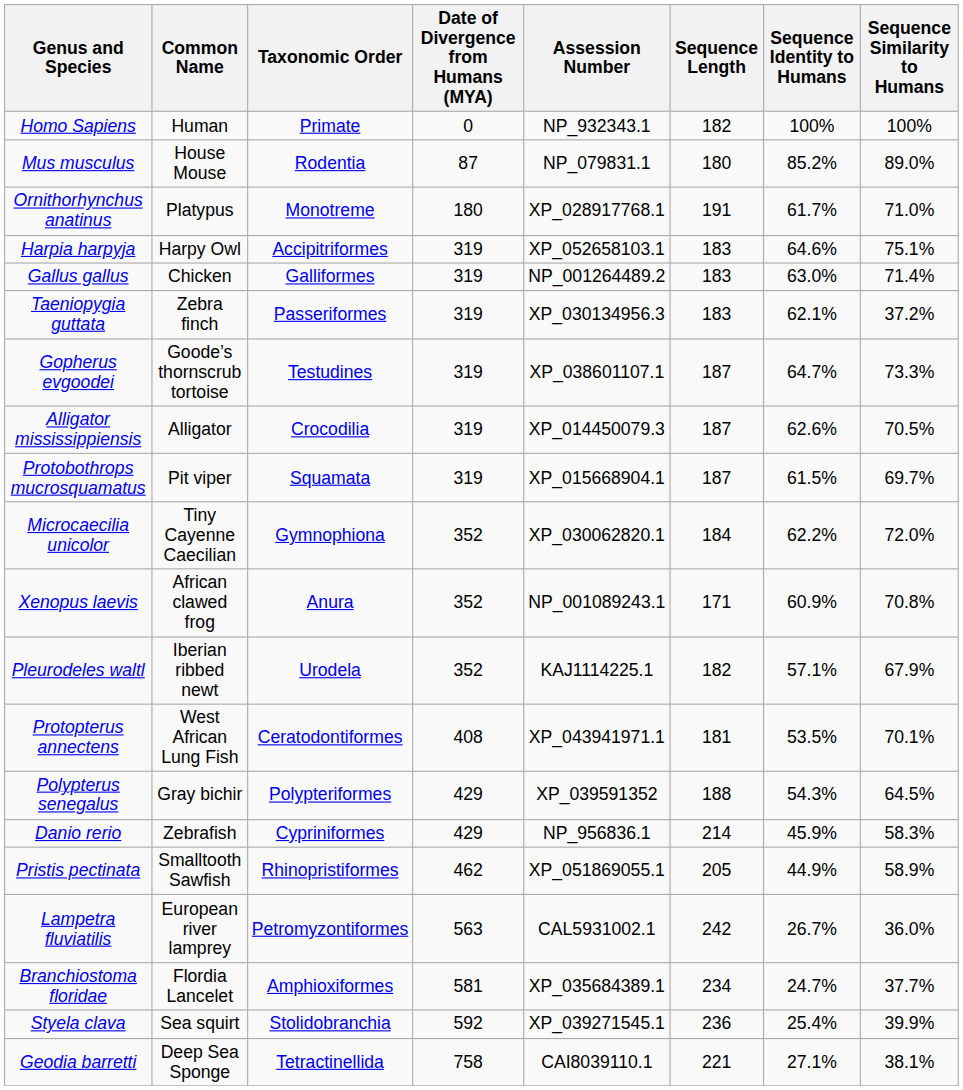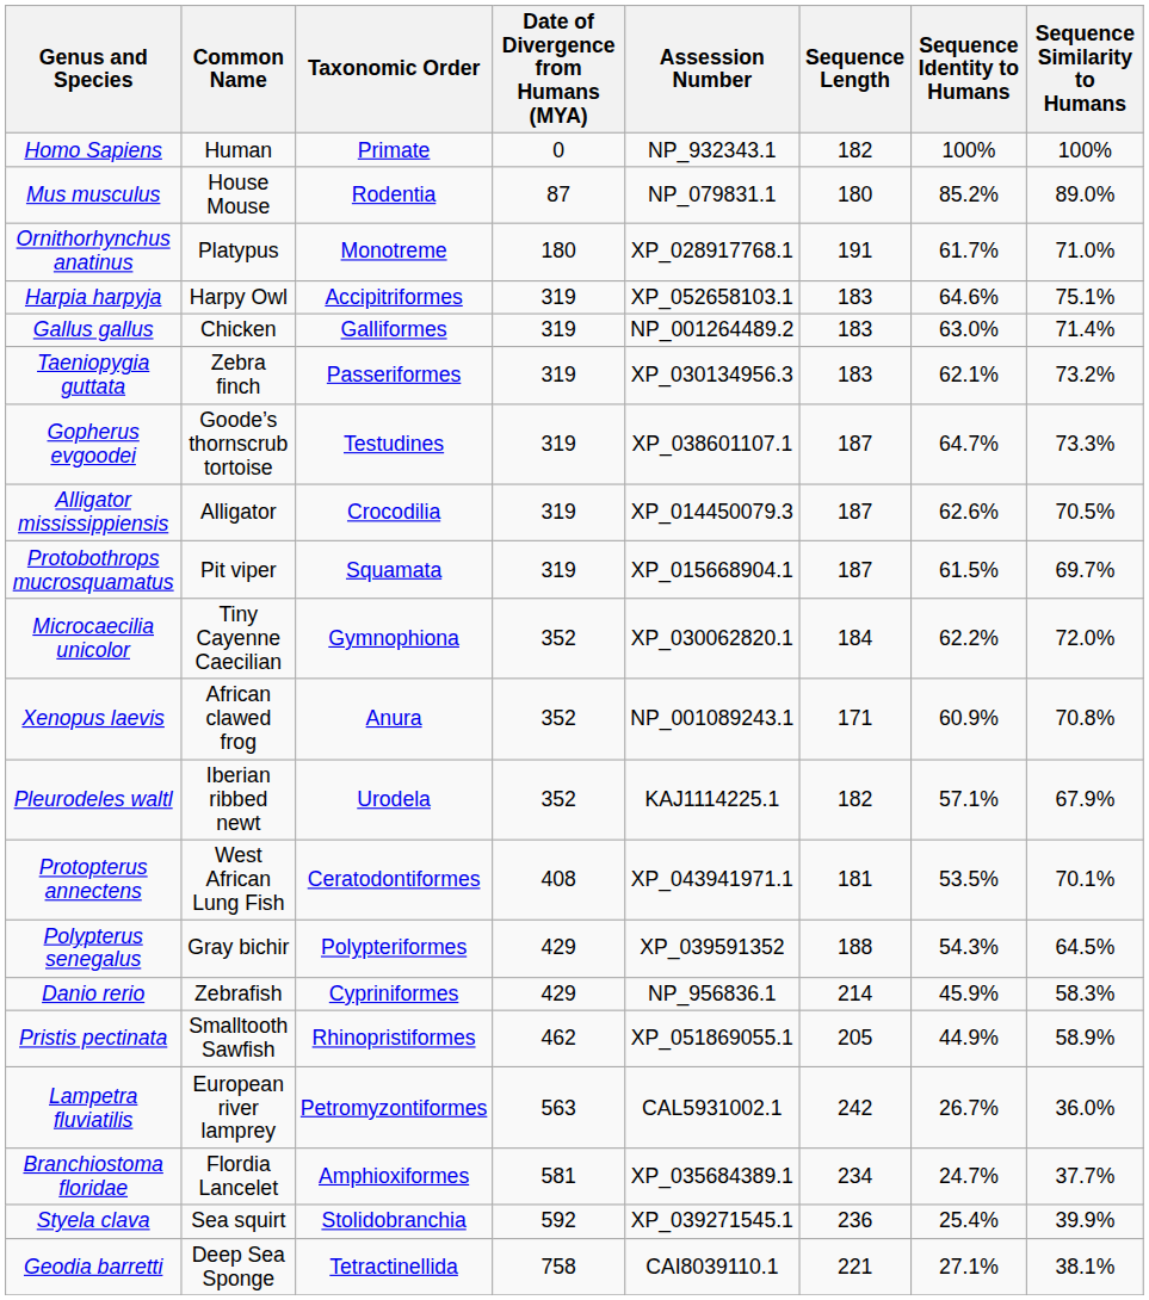Taeniopygia guttata | Sequence Similarity to Humans: 37.2% -> 73.2%
